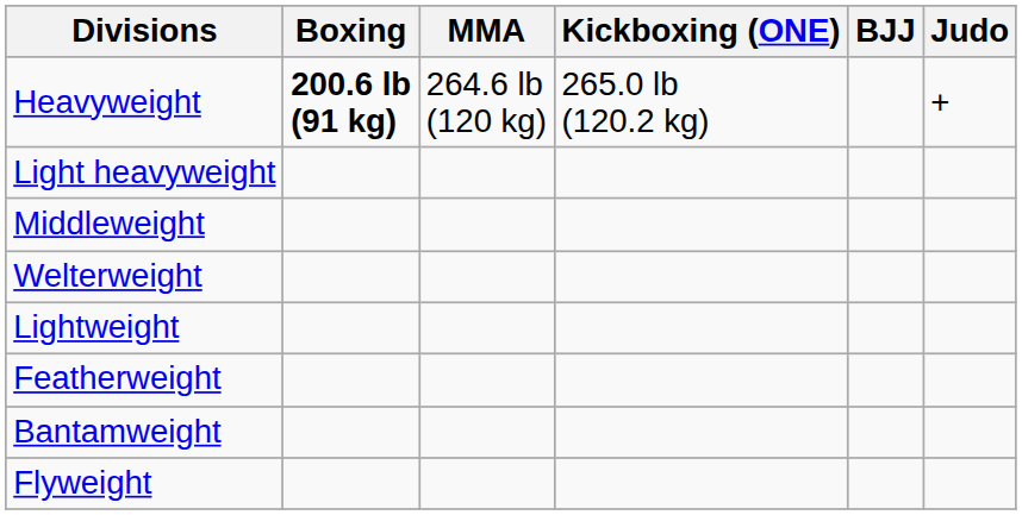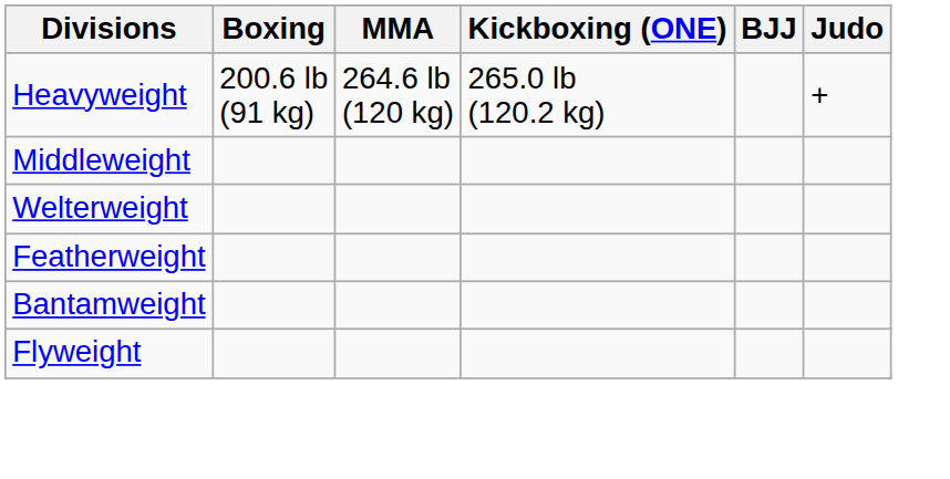Heavyweight | Boxing: bold -> normal
- row: Light heavyweight
- row: Lightweight
